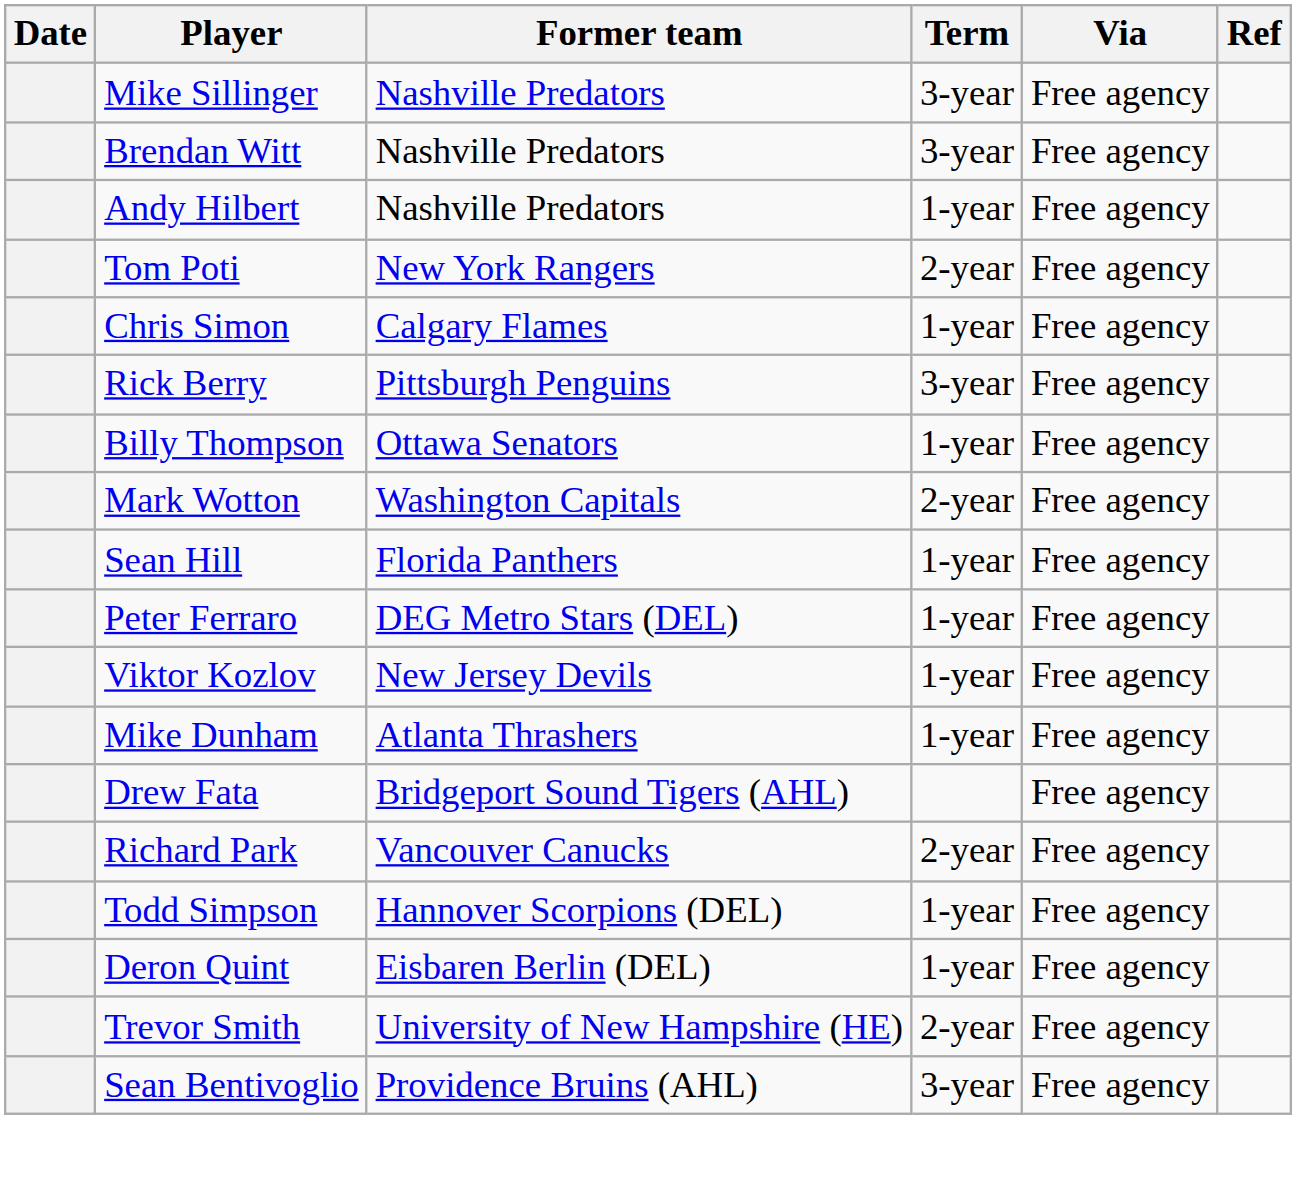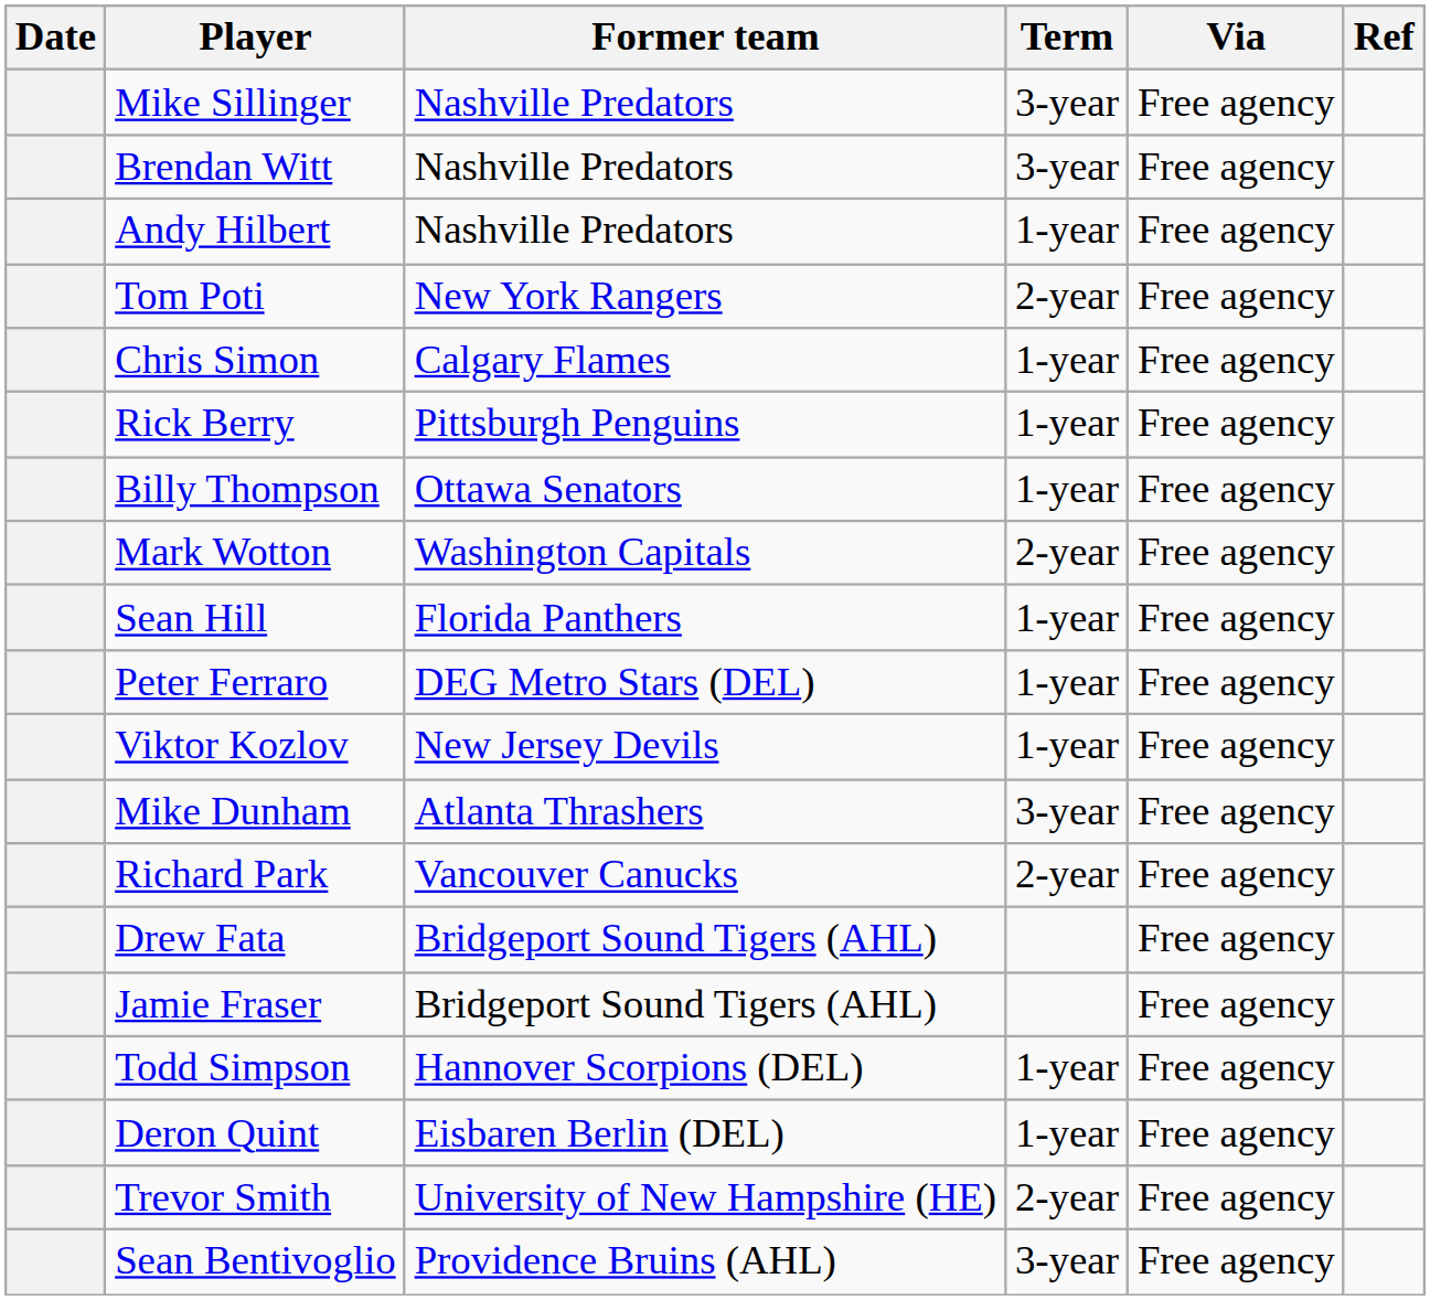Rick Berry | Term: 3-year -> 1-year
Mike Dunham | Term: 1-year -> 3-year
rows swapped: Richard Park <-> Drew Fata
+ row: Jamie Fraser | Bridgeport Sound Tigers (AHL) | Free agency
